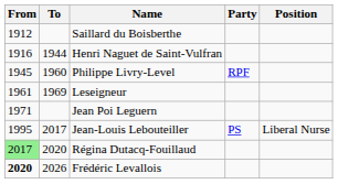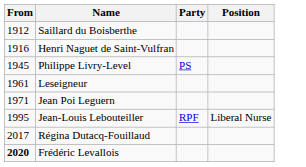- column: To | 1944 | 1960 | 1969 | 2017 | 2020 | 2026
Philippe Livry-Level | Party: RPF -> PS
Jean-Louis Lebouteiller | Party: PS -> RPF
Régina Dutacq-Fouillaud | From: lightgreen background -> no background
